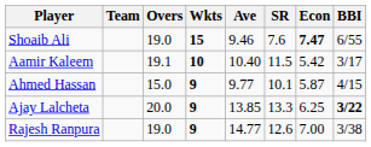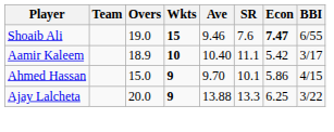Aamir Kaleem | Overs: 19.1 -> 18.9
Aamir Kaleem | SR: 11.5 -> 11.1
Ahmed Hassan | Ave: 9.77 -> 9.70
Ahmed Hassan | Econ: 5.87 -> 5.86
Ajay Lalcheta | Ave: 13.85 -> 13.88
Ajay Lalcheta | BBI: bold -> normal
- row: Rajesh Ranpura | 19.0 | 9 | 14.77 | 12.6 | 7.00 | 3/38
